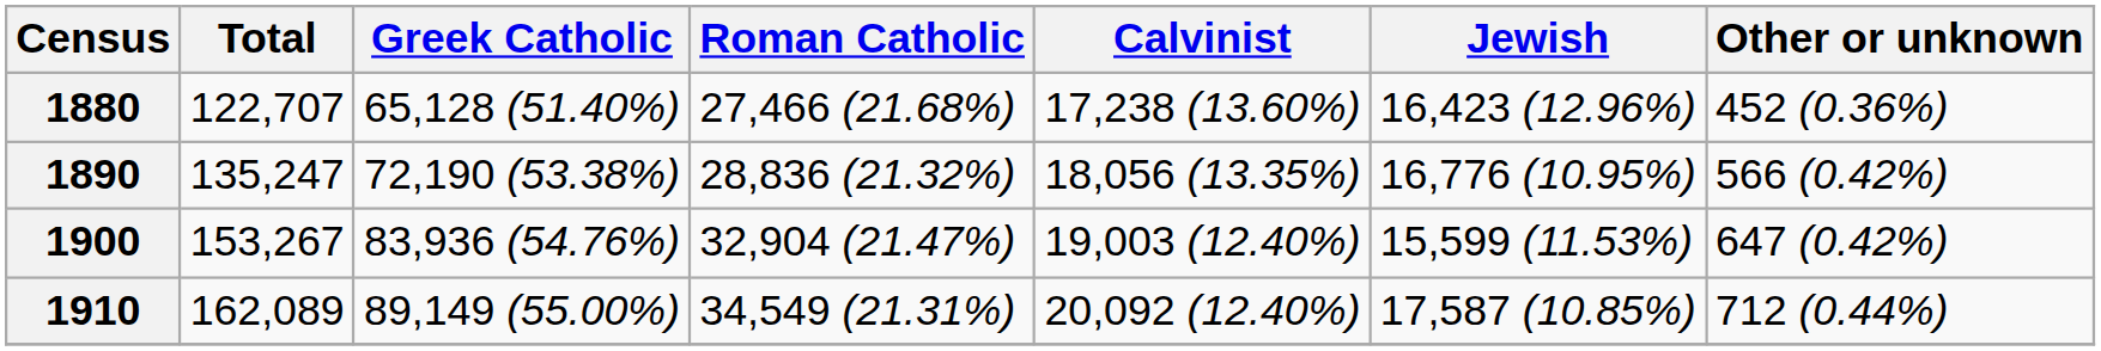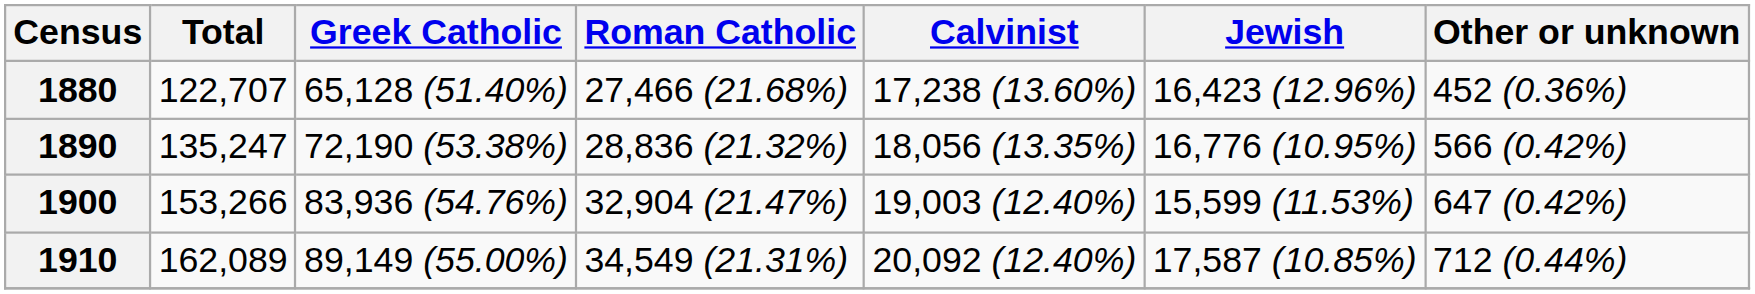1900 | Total: 153,267 -> 153,266
